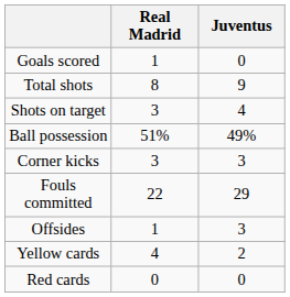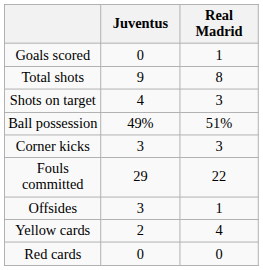columns swapped: Juventus <-> Real Madrid
